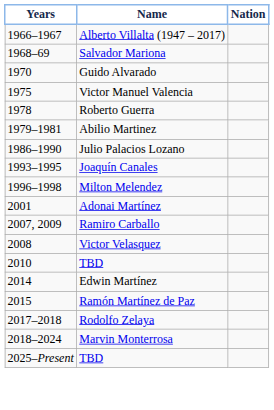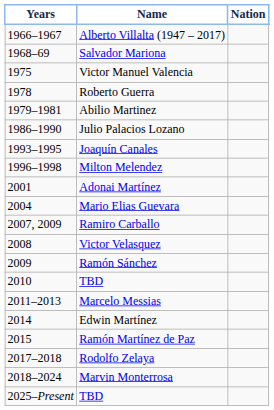- row: 1970 | Guido Alvarado
+ row: 2004 | Mario Elias Guevara
+ row: 2009 | Ramón Sánchez
+ row: 2011–2013 | Marcelo Messias
